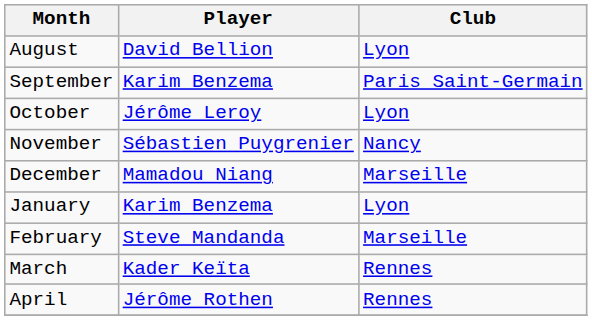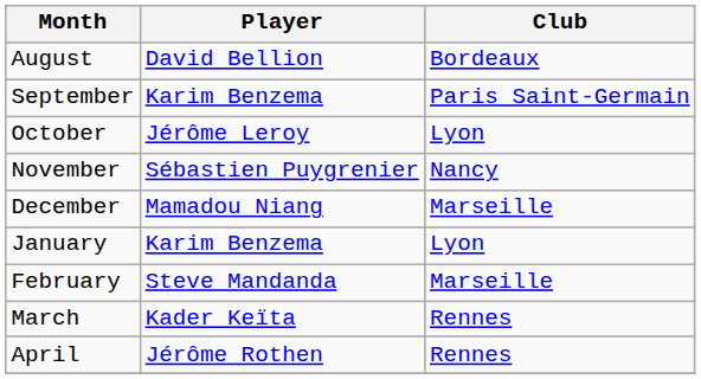August | Club: Lyon -> Bordeaux
